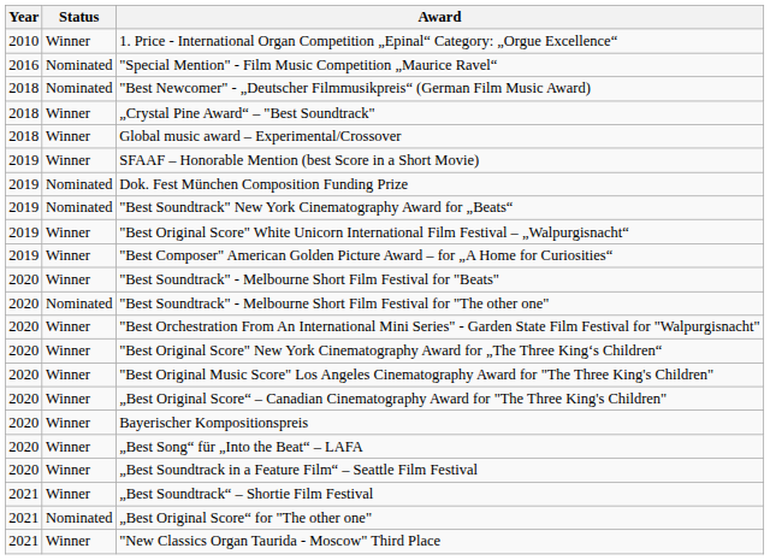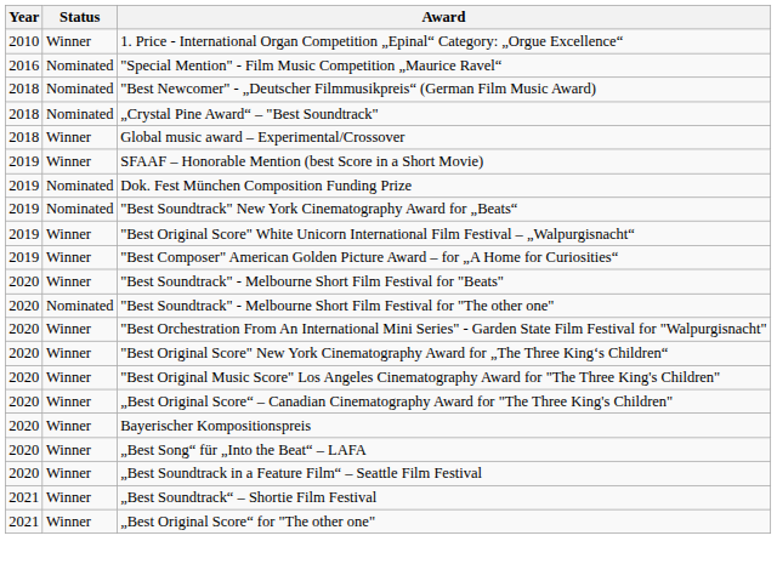„Crystal Pine Award“ – "Best Soundtrack" | Status: Winner -> Nominated
„Best Original Score“ for "The other one" | Status: Nominated -> Winner
- row: 2021 | Winner | "New Classics Organ Taurida - Moscow" Third Place
